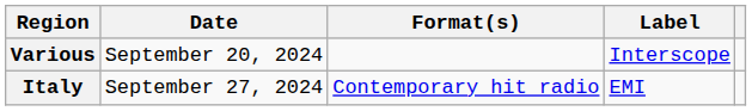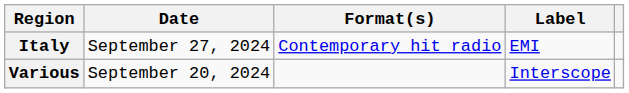rows swapped: Various <-> Italy
